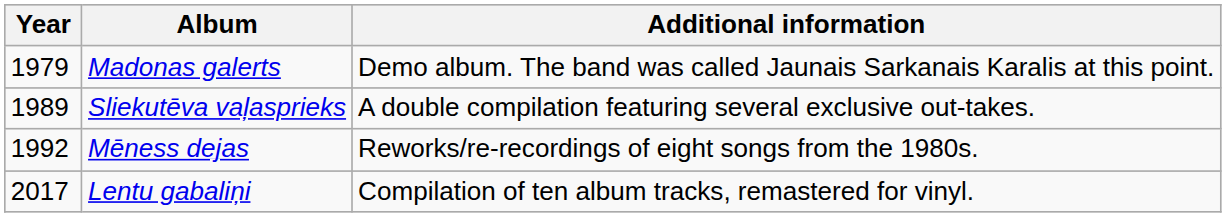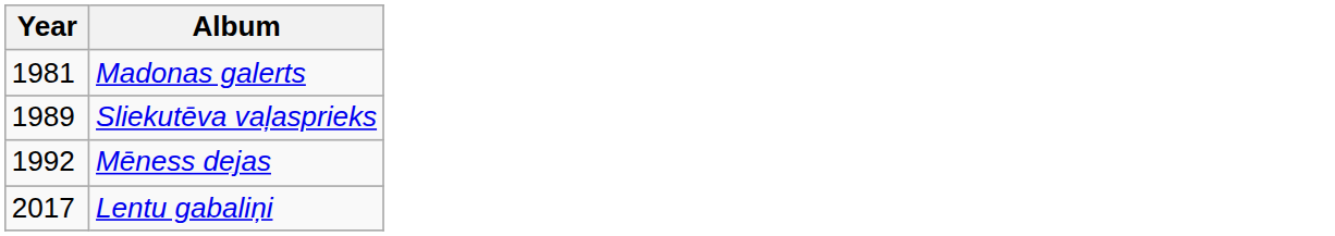- column: Additional information | Demo album. The band was called Jaunais Sarkanais Karalis at this point. | A double compilation featuring several exclusive out-takes. | Reworks/re-recordings of eight songs from the 1980s. | Compilation of ten album tracks, remastered for vinyl.
Madonas galerts | Year: 1979 -> 1981
